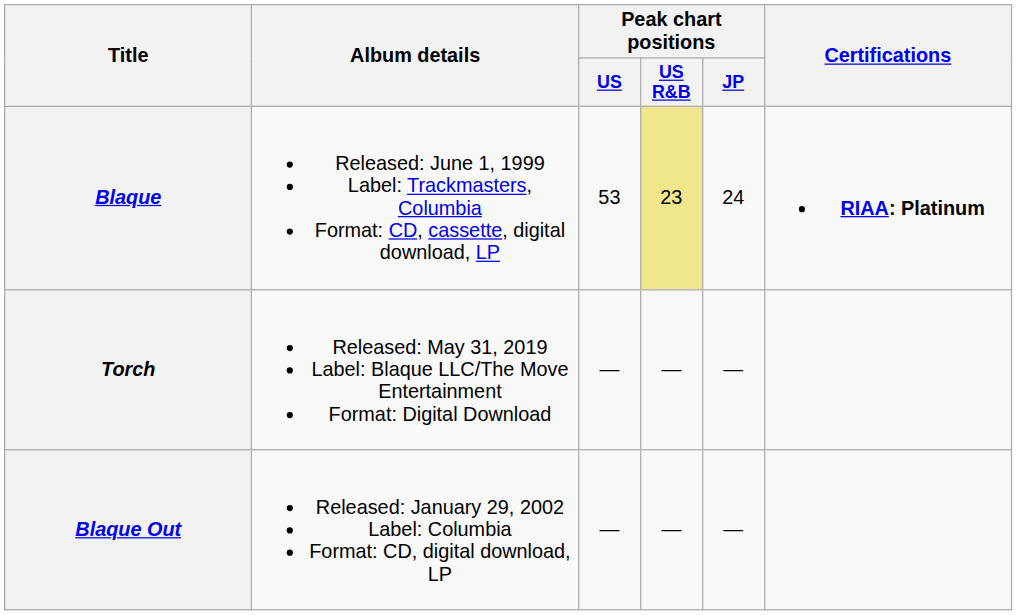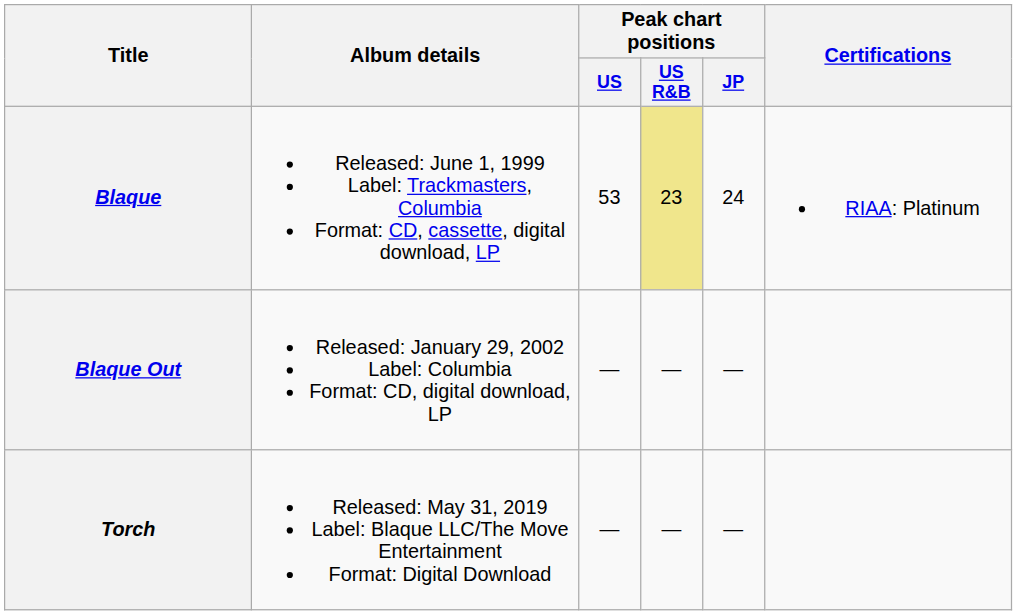Blaque | Certifications: bold -> normal
rows swapped: Blaque Out <-> Torch
